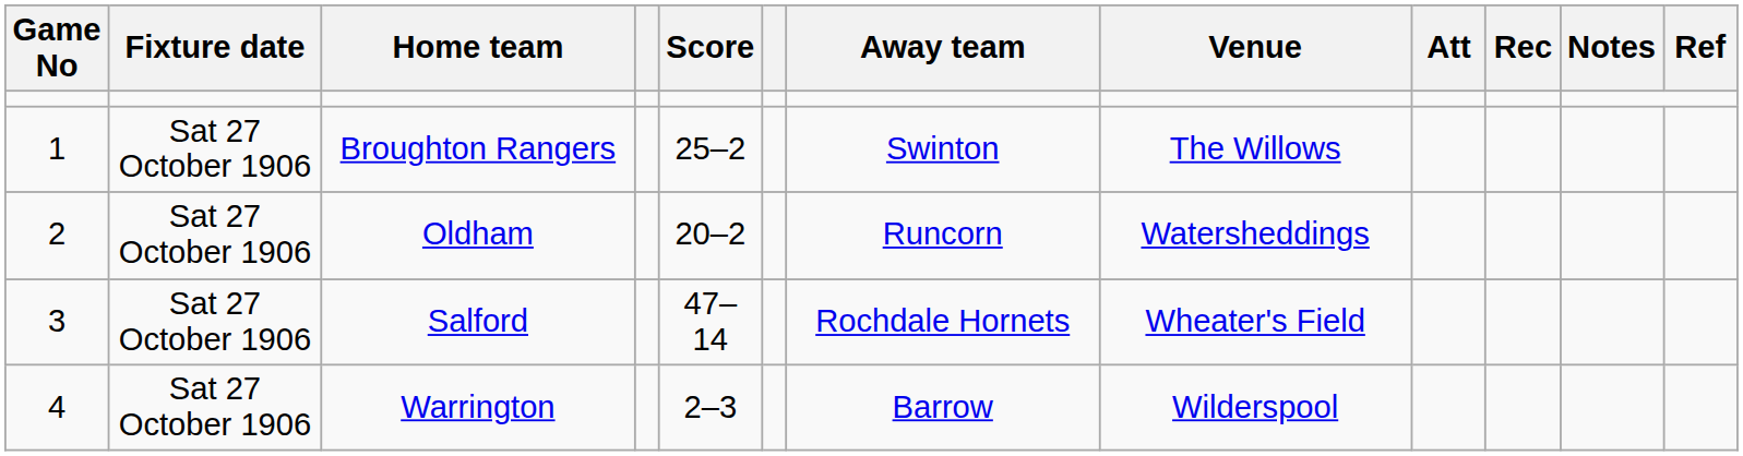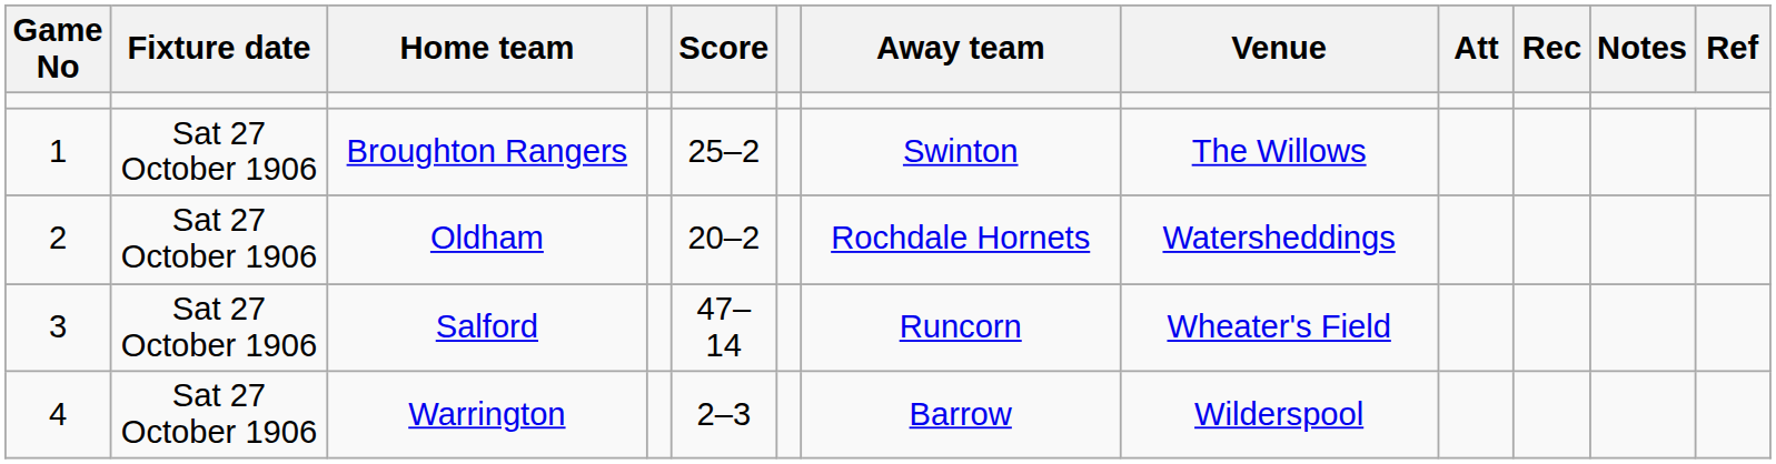Oldham | Away team: Runcorn -> Rochdale Hornets
Salford | Away team: Rochdale Hornets -> Runcorn
